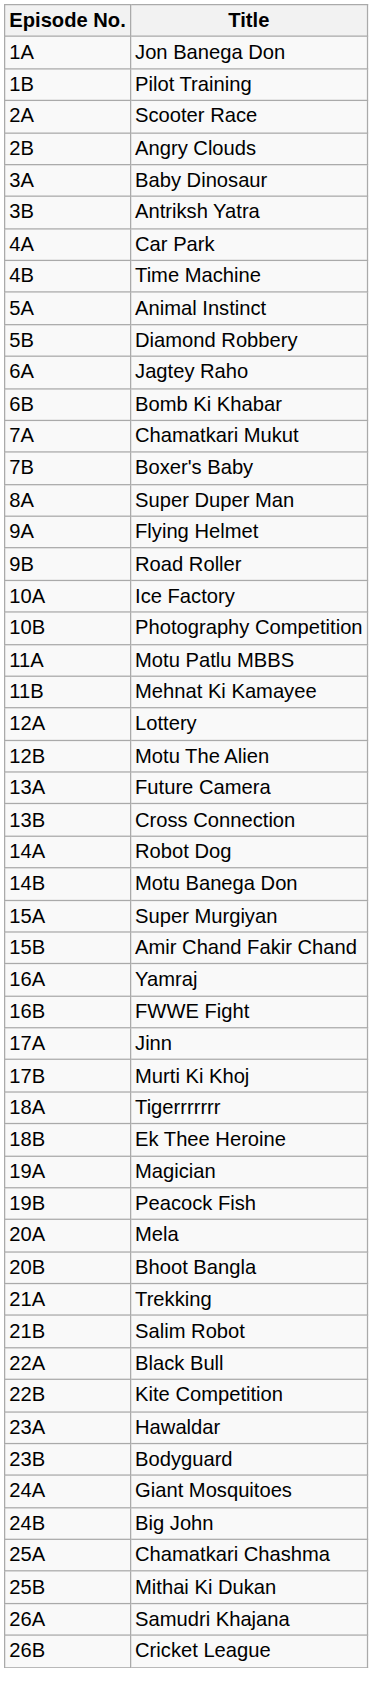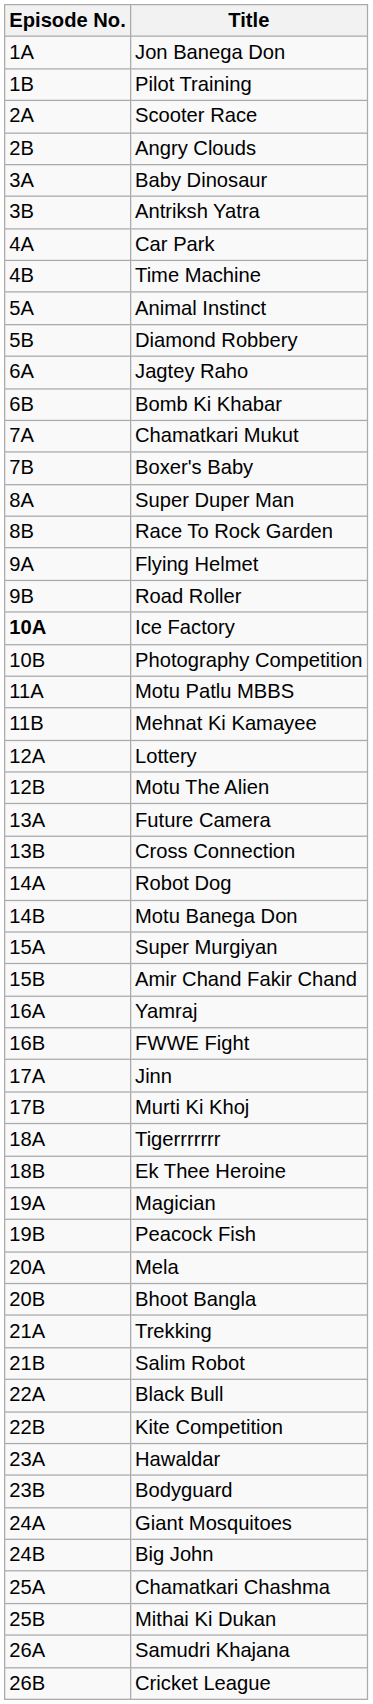+ row: 8B | Race To Rock Garden
Ice Factory | Episode No.: normal -> bold
